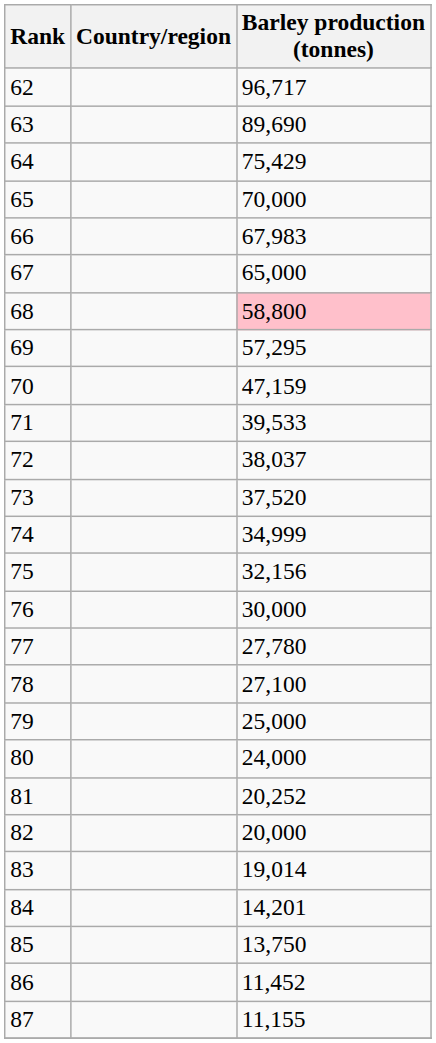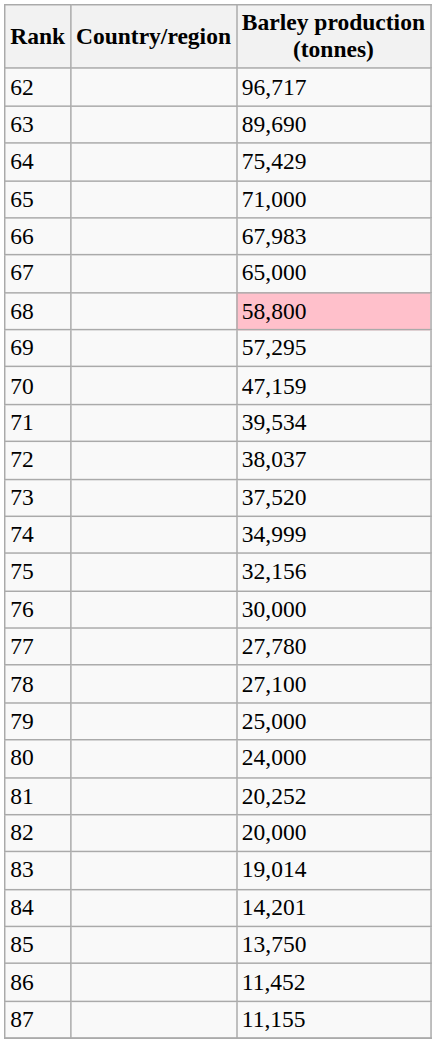65 | Barley production (tonnes): 70,000 -> 71,000
71 | Barley production (tonnes): 39,533 -> 39,534
